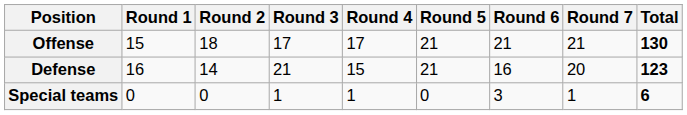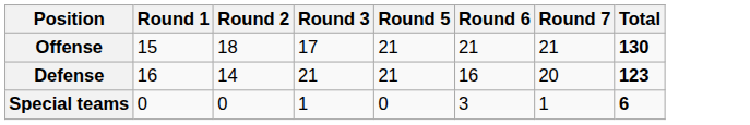- column: Round 4 | 17 | 15 | 1
